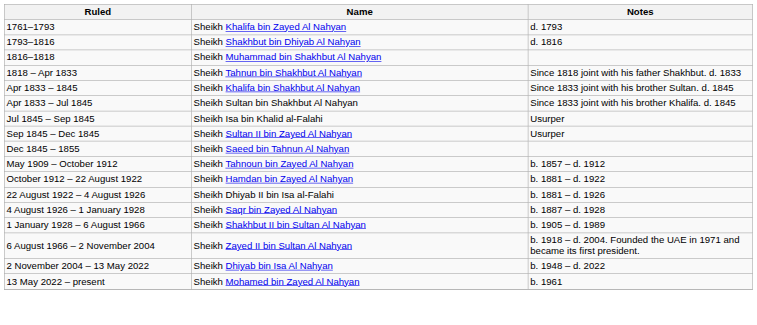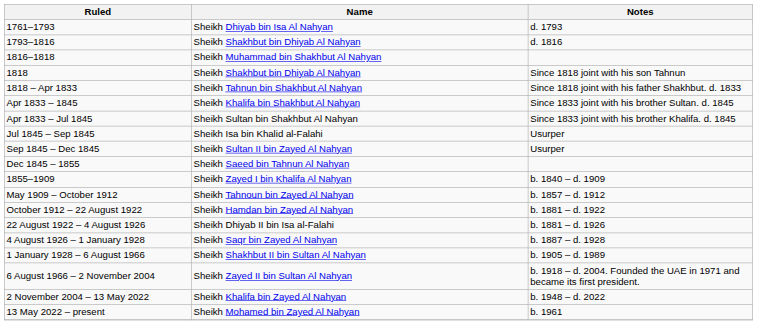1761–1793 | Name: Sheikh Khalifa bin Zayed Al Nahyan -> Sheikh Dhiyab bin Isa Al Nahyan
+ row: 1818 | Sheikh Shakhbut bin Dhiyab Al Nahyan | Since 1818 joint with his son Tahnun
+ row: 1855–1909 | Sheikh Zayed I bin Khalifa Al Nahyan | b. 1840 – d. 1909
2 November 2004 – 13 May 2022 | Name: Sheikh Dhiyab bin Isa Al Nahyan -> Sheikh Khalifa bin Zayed Al Nahyan
